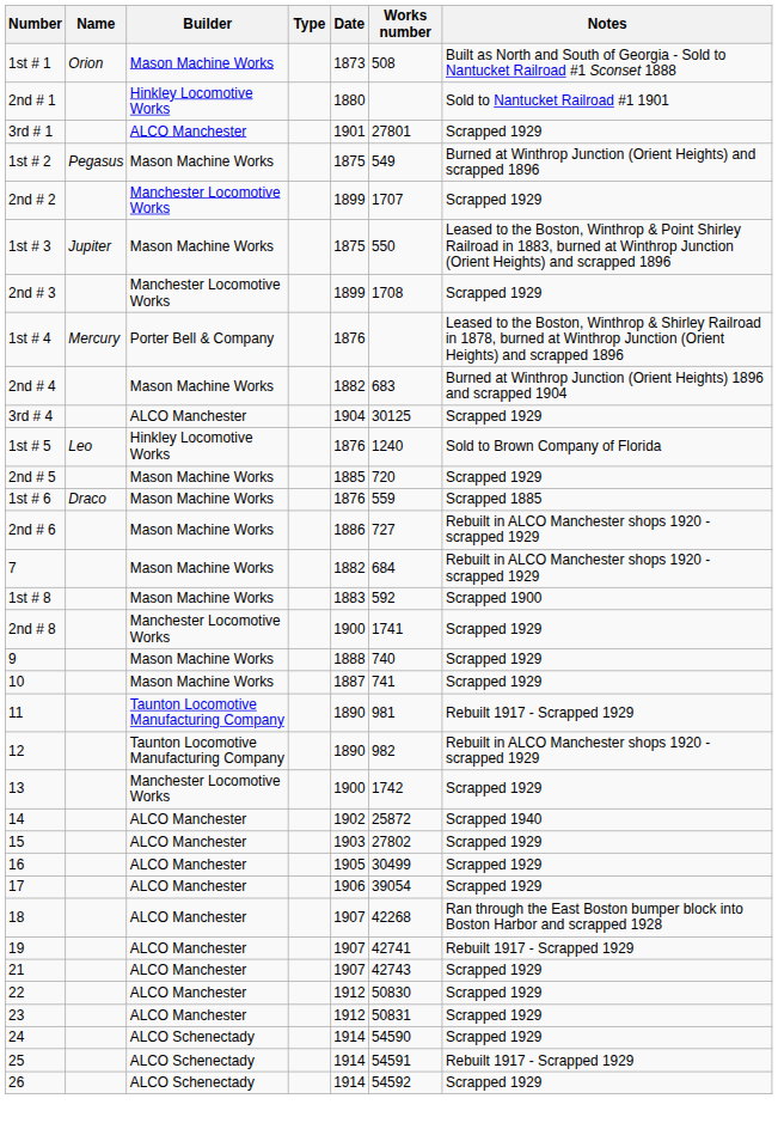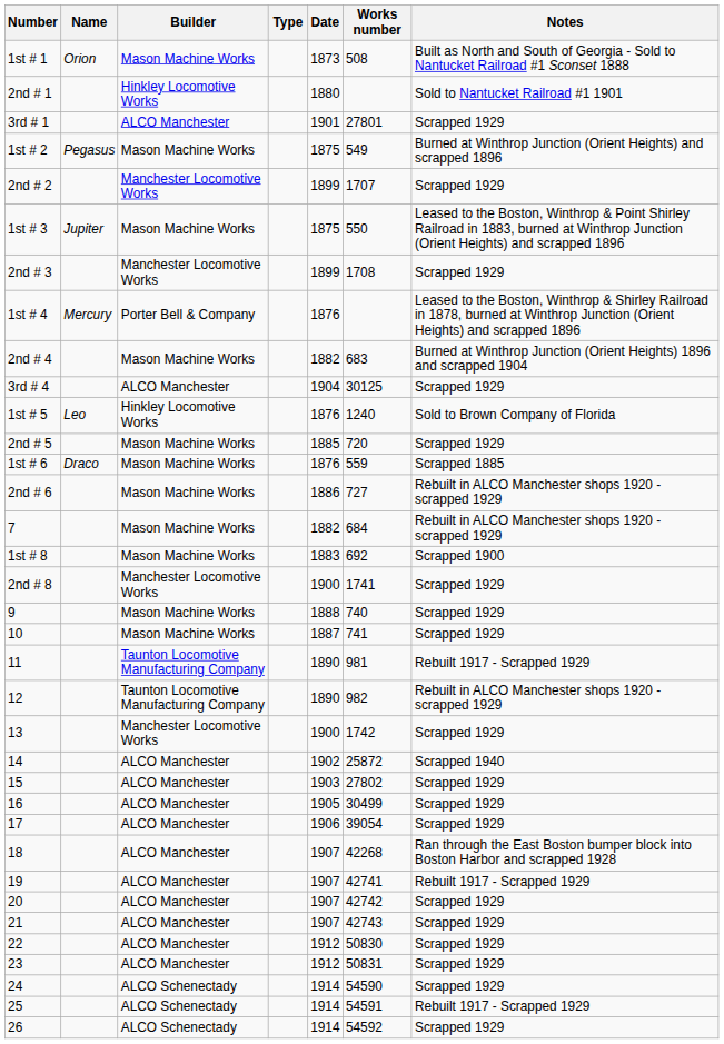1st # 8 | Works number: 592 -> 692
+ row: 20 | ALCO Manchester | 1907 | 42742 | Scrapped 1929
